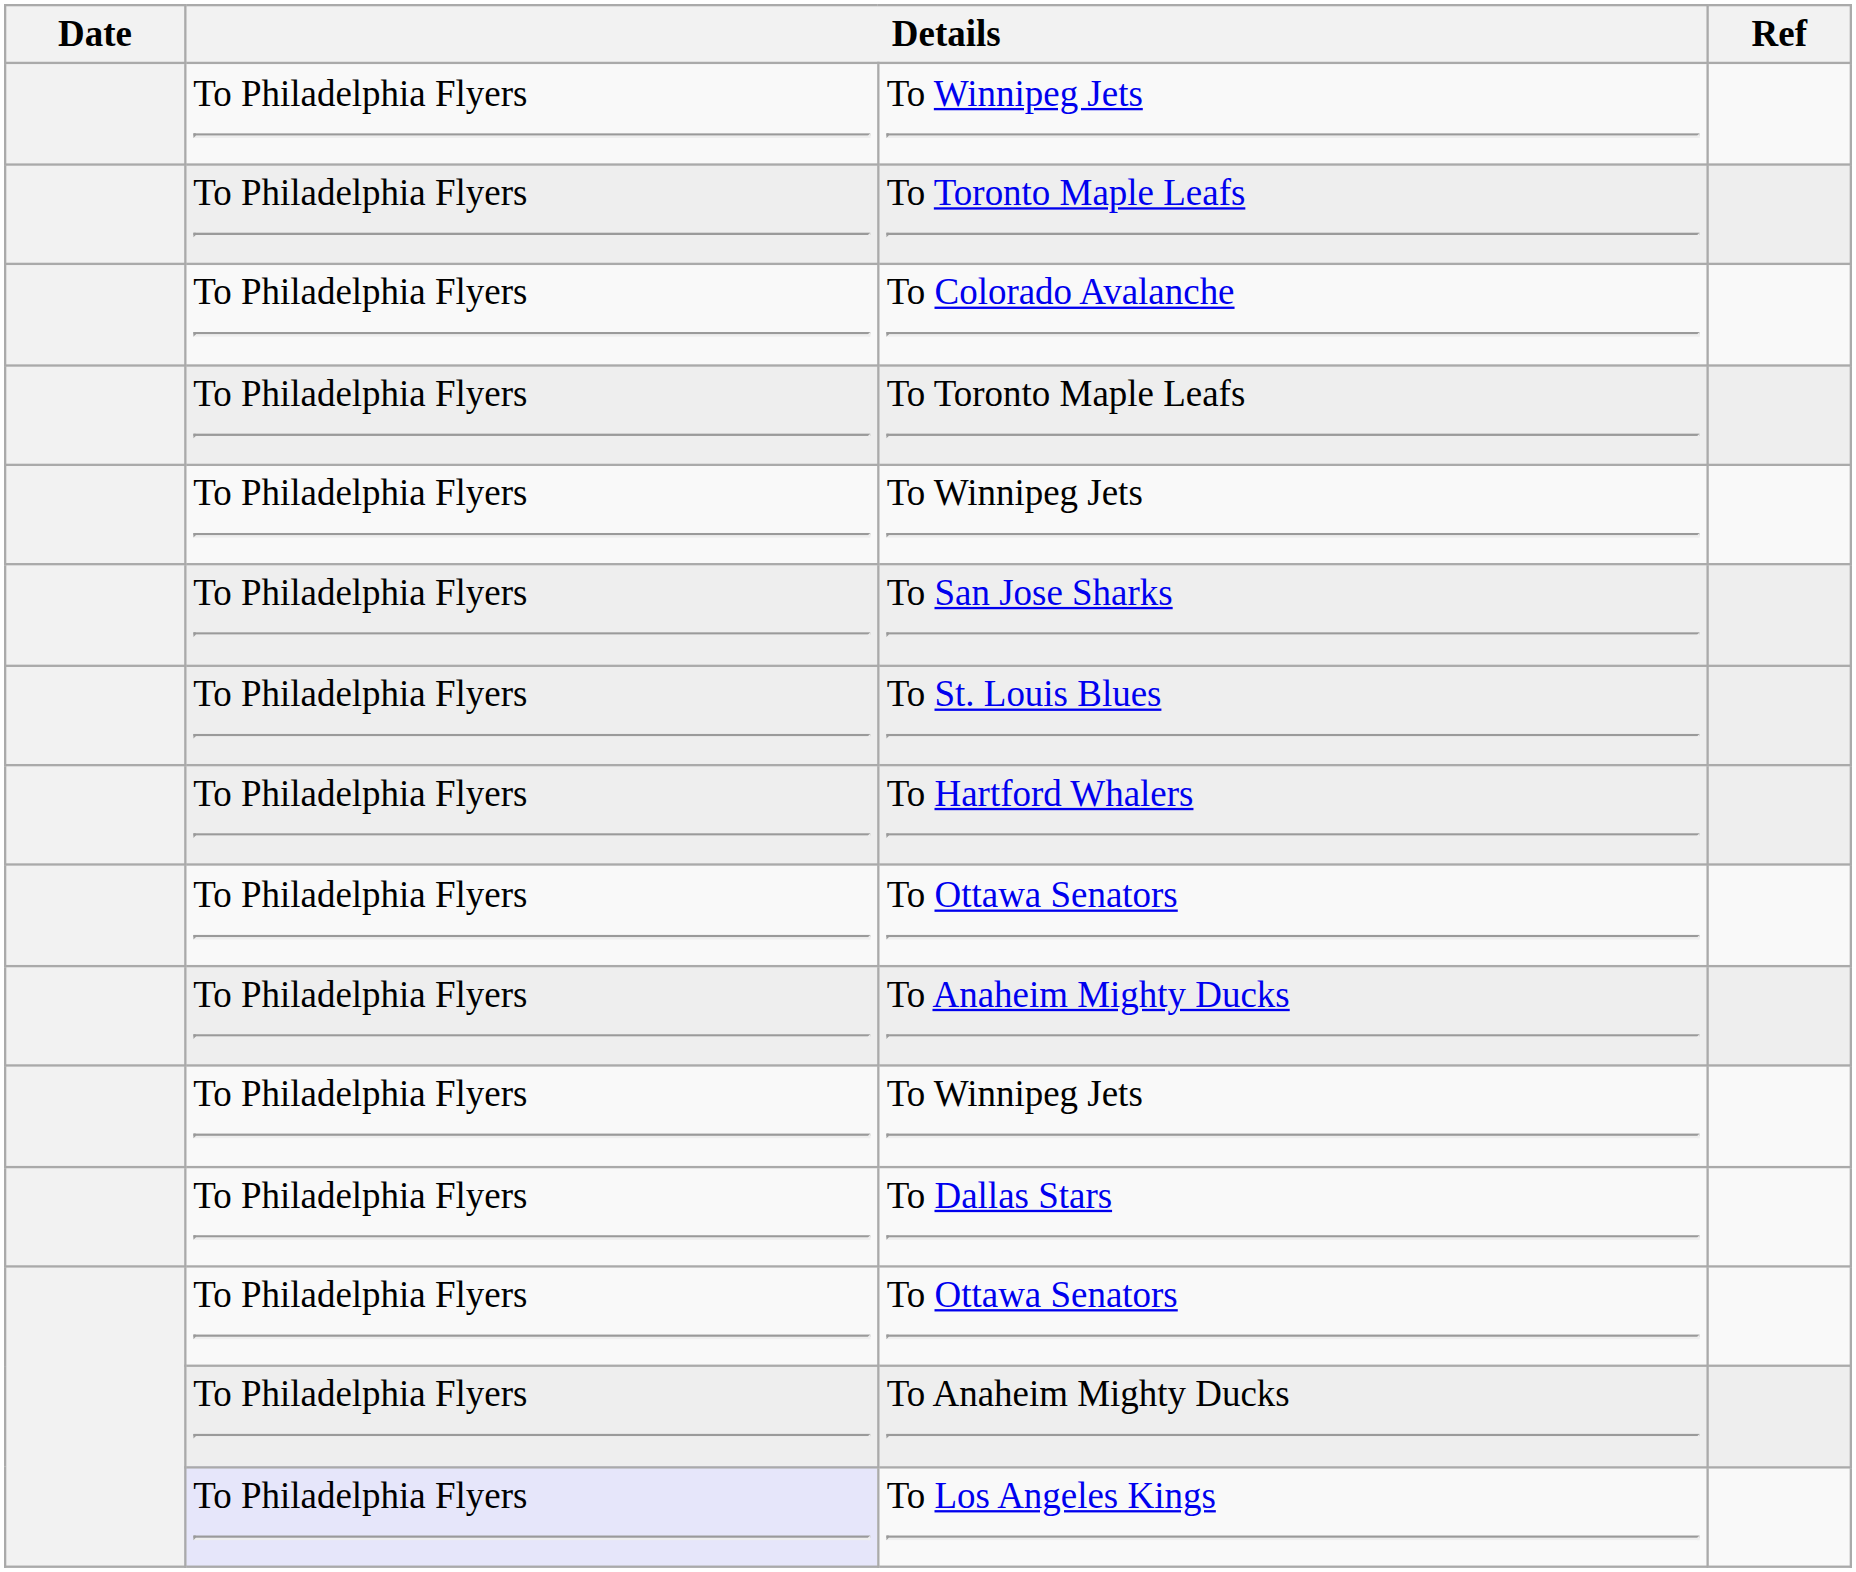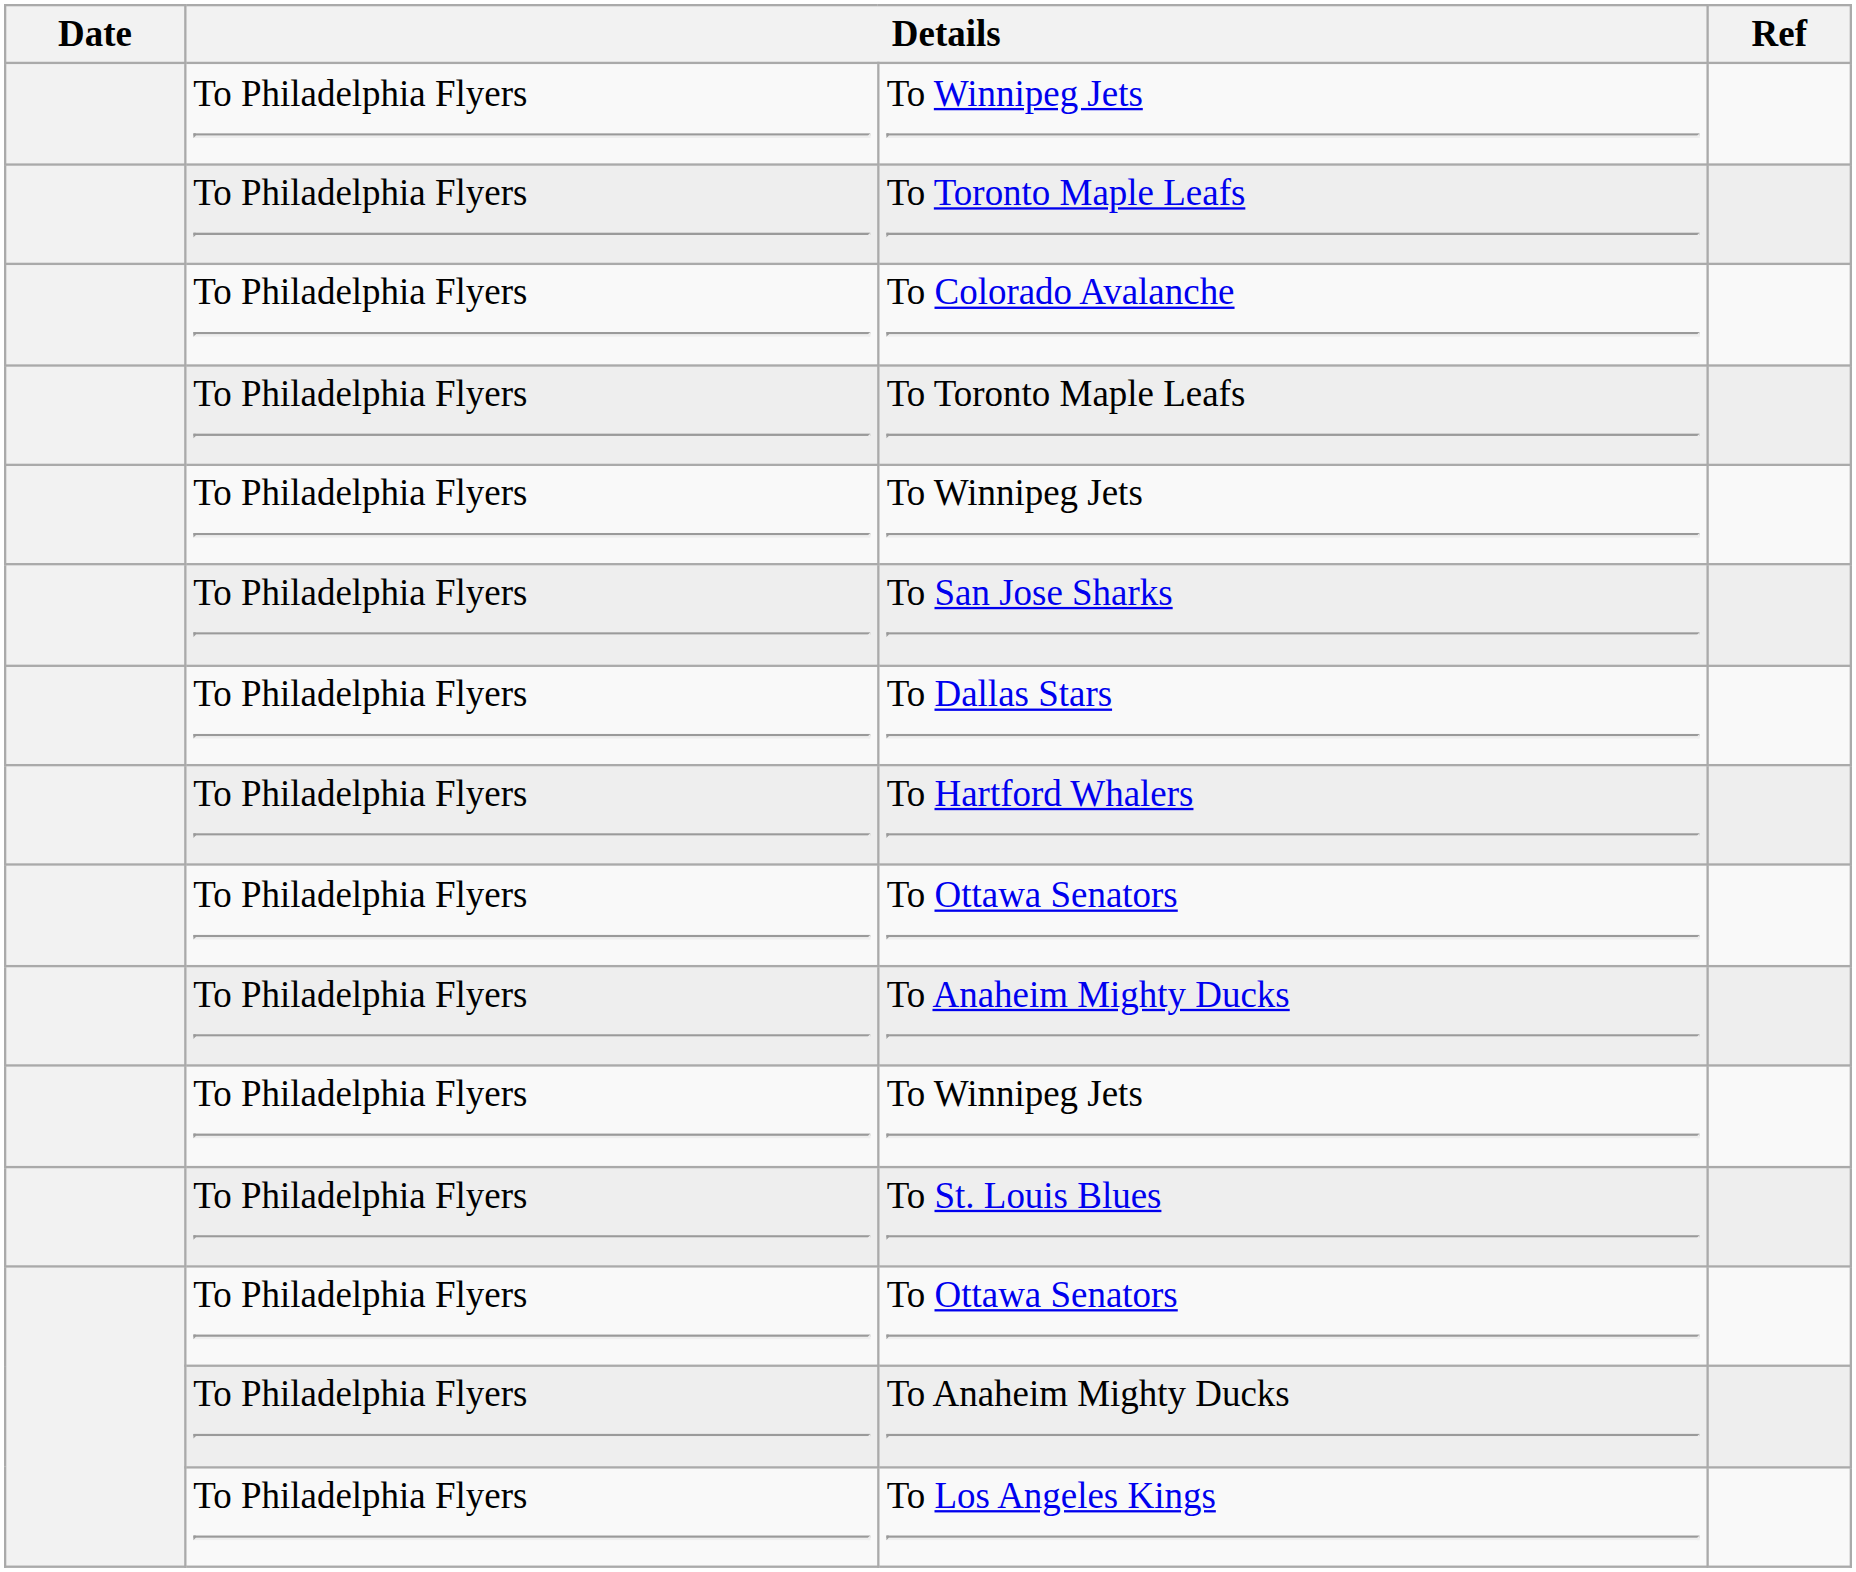rows swapped: To Dallas Stars <-> To St. Louis Blues
To Los Angeles Kings | column 2: lavender background -> no background
